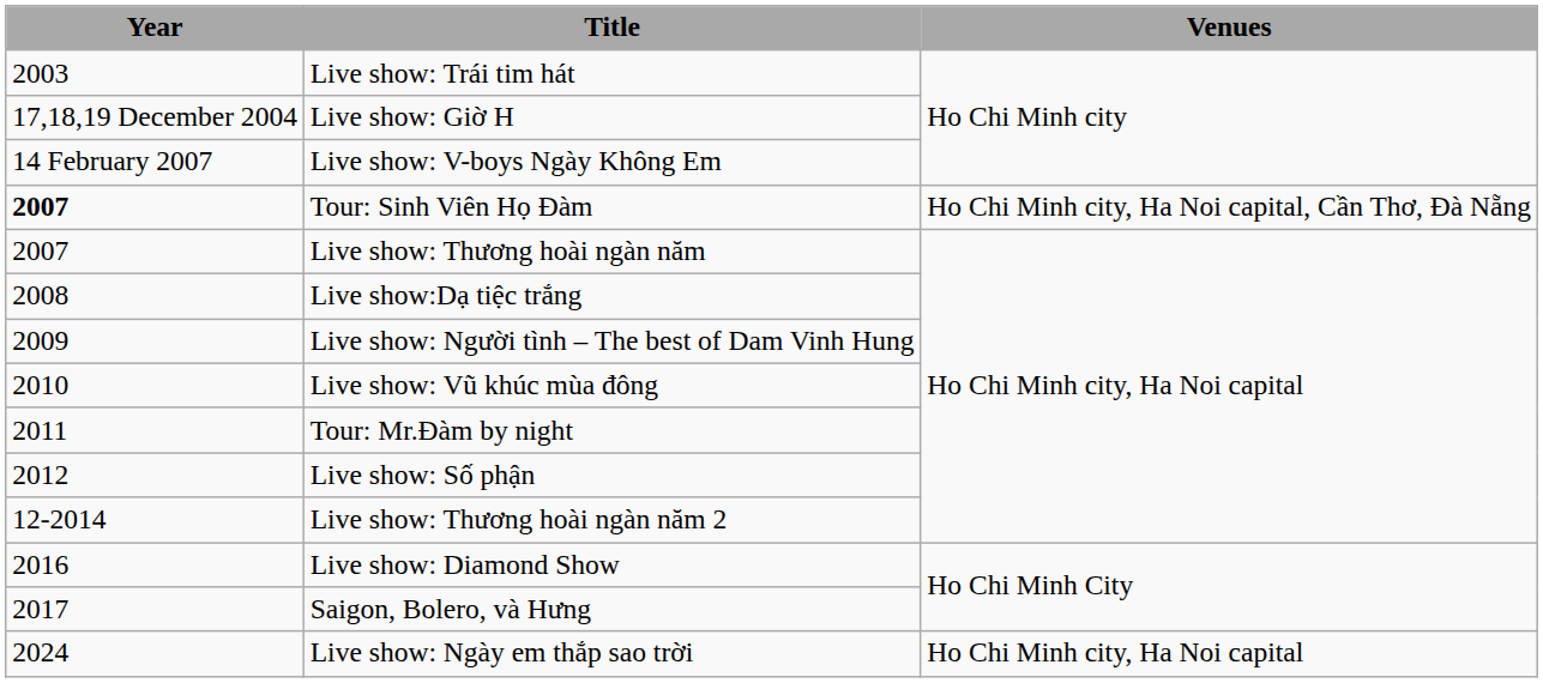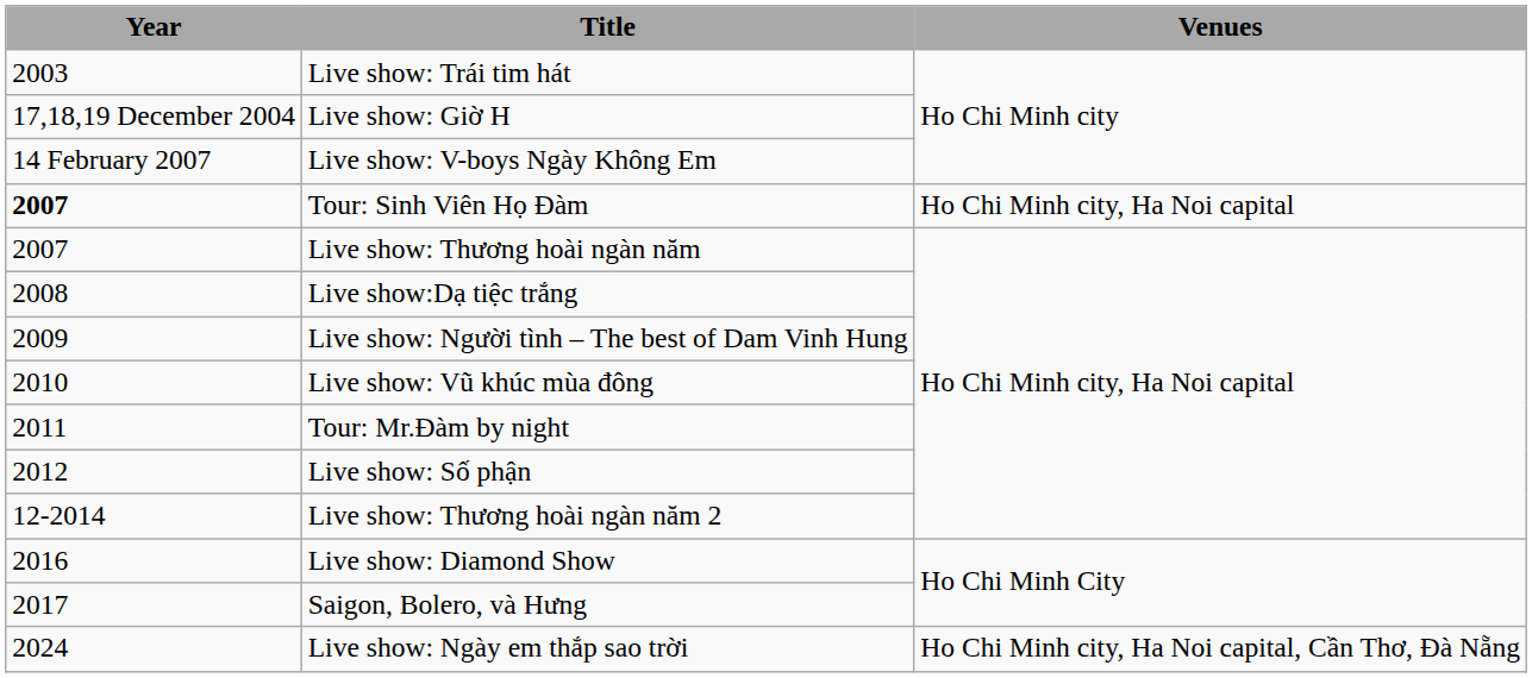Tour: Sinh Viên Họ Đàm | Venues: Ho Chi Minh city, Ha Noi capital, Cần Thơ, Đà Nẵng -> Ho Chi Minh city, Ha Noi capital
Live show: Ngày em thắp sao trời | Venues: Ho Chi Minh city, Ha Noi capital -> Ho Chi Minh city, Ha Noi capital, Cần Thơ, Đà Nẵng
